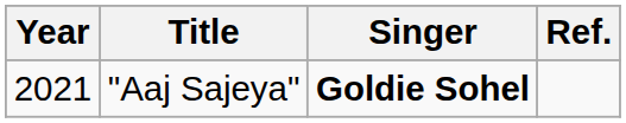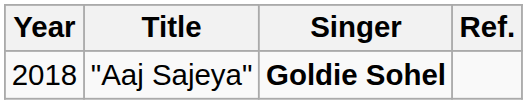"Aaj Sajeya" | Year: 2021 -> 2018
